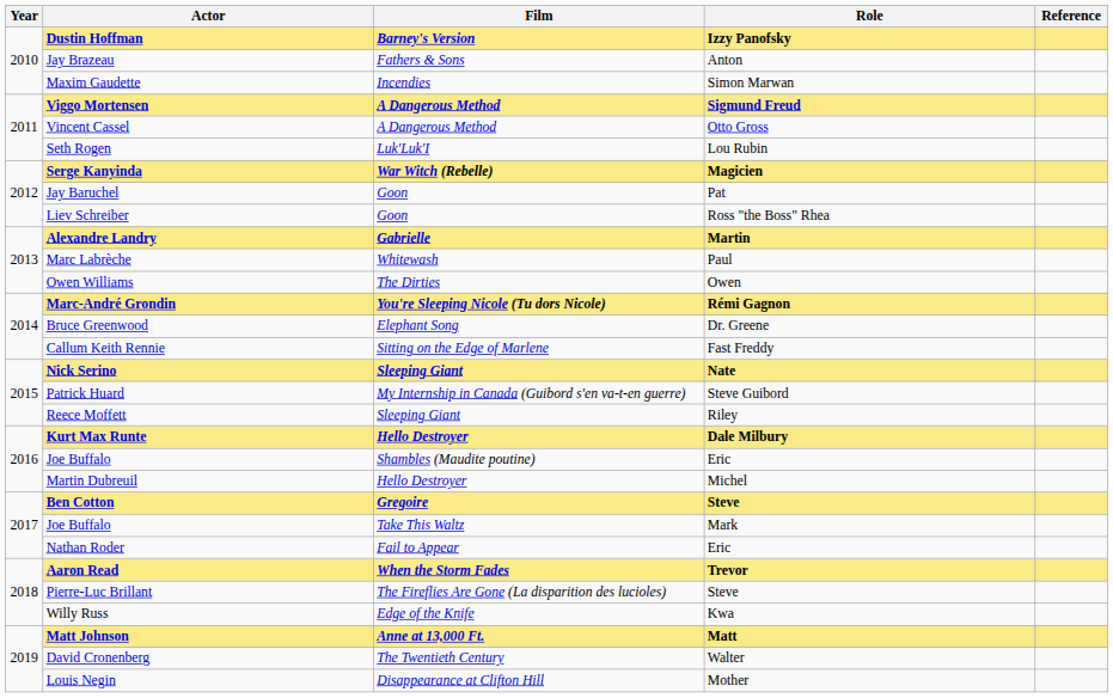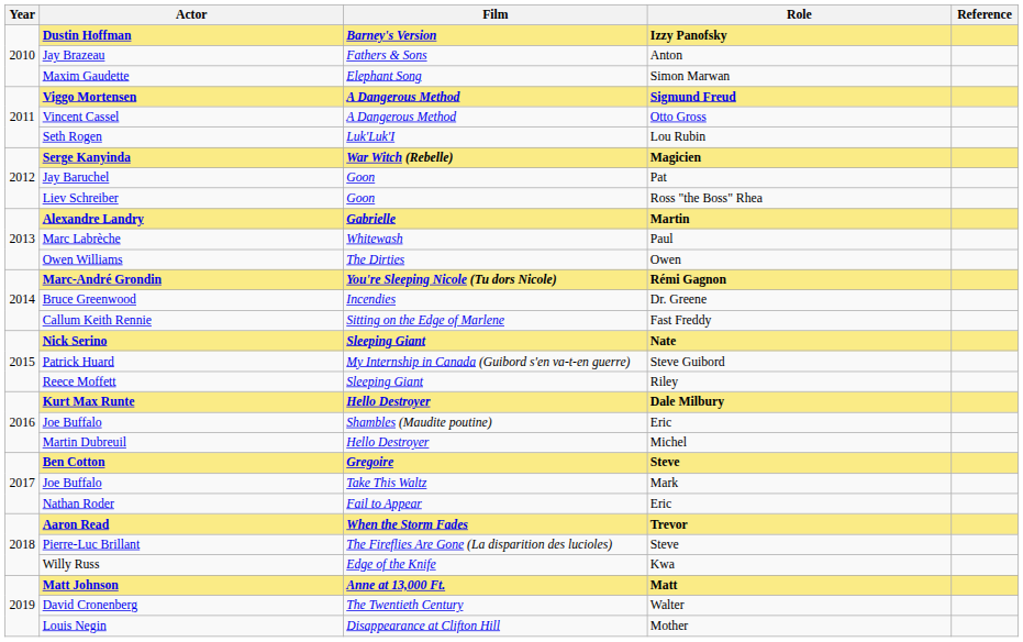Maxim Gaudette | Film: Incendies -> Elephant Song
Bruce Greenwood | Film: Elephant Song -> Incendies
